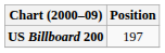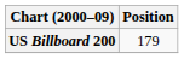US Billboard 200 | Position: 197 -> 179
